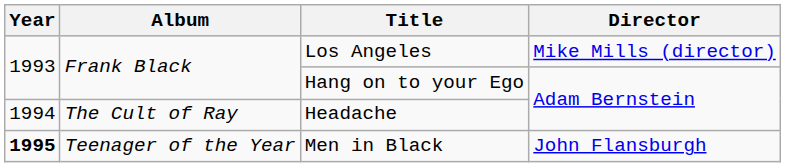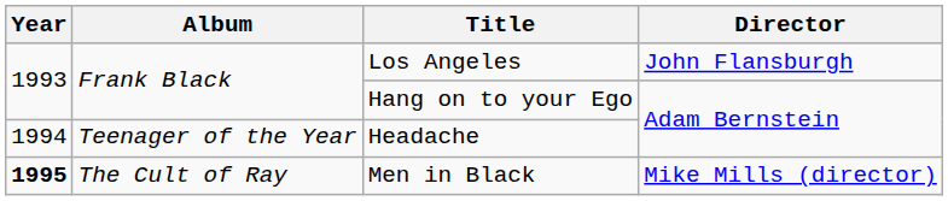Los Angeles | Director: Mike Mills (director) -> John Flansburgh
Headache | Album: The Cult of Ray -> Teenager of the Year
Men in Black | Album: Teenager of the Year -> The Cult of Ray
Men in Black | Director: John Flansburgh -> Mike Mills (director)
